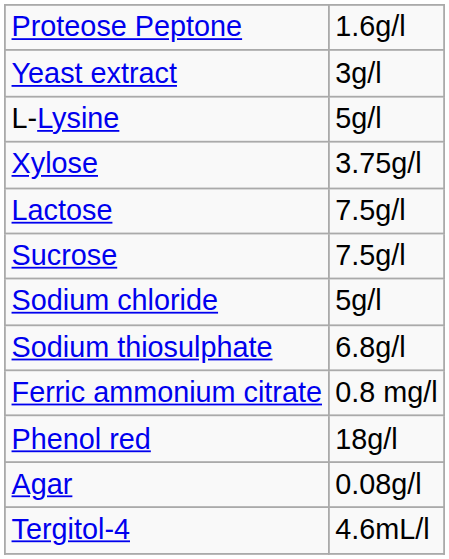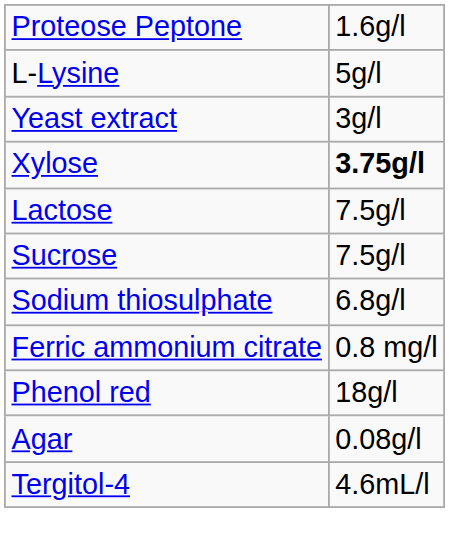rows swapped: Yeast extract <-> L-Lysine
Xylose | column 2: normal -> bold
- row: Sodium chloride | 5g/l
